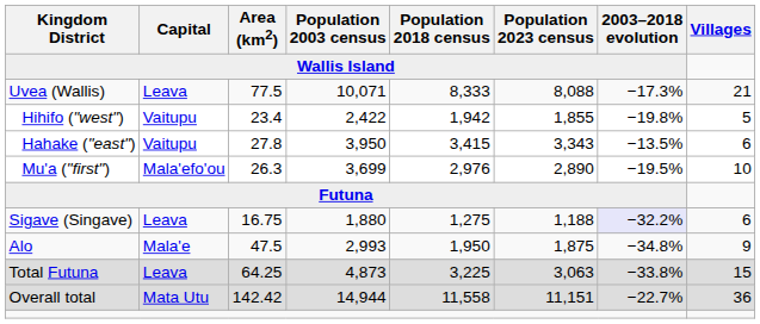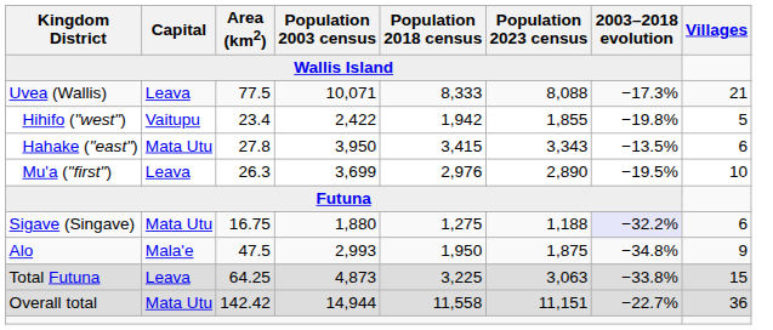Hahake ("east") | Capital: Vaitupu -> Mata Utu
Mu'a ("first") | Capital: Mala'efo'ou -> Leava
Sigave (Singave) | Capital: Leava -> Mata Utu
